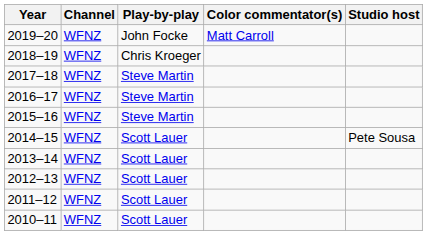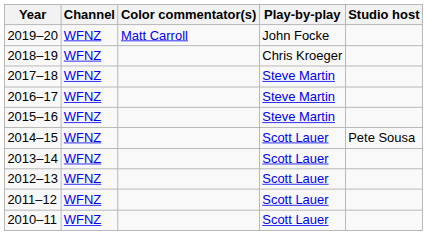columns swapped: Play-by-play <-> Color commentator(s)
